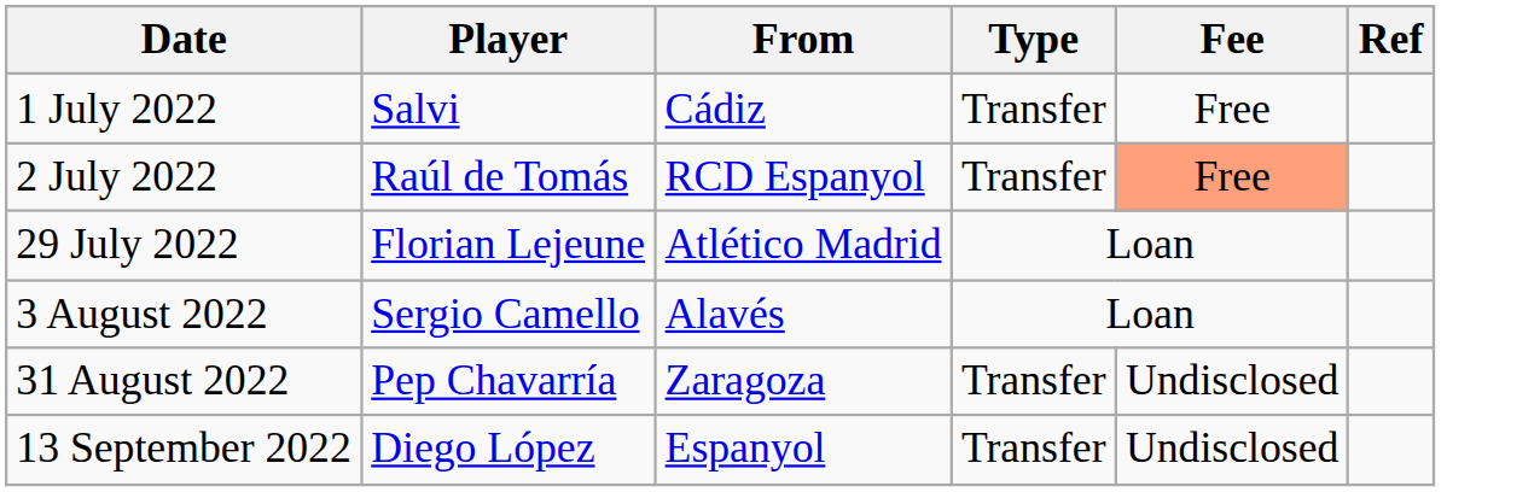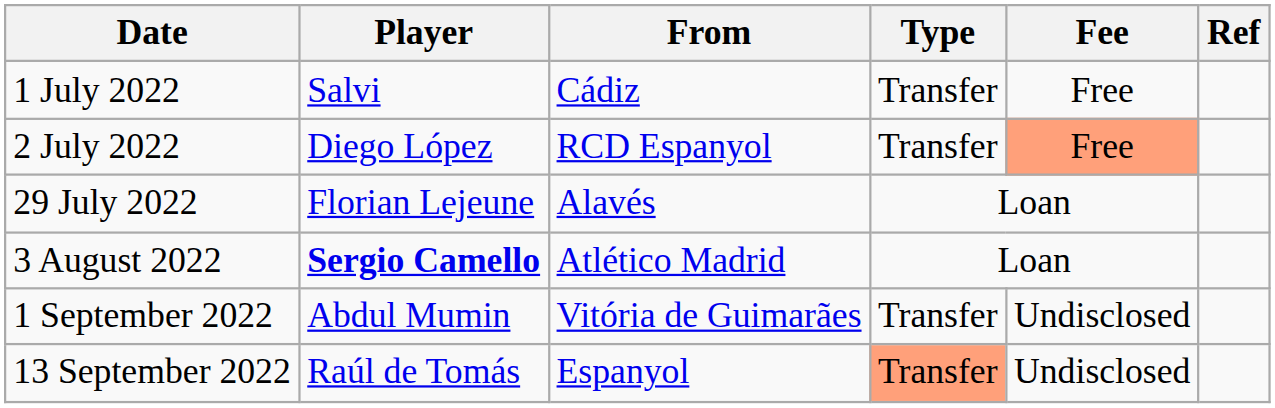2 July 2022 | Player: Raúl de Tomás -> Diego López
29 July 2022 | From: Atlético Madrid -> Alavés
3 August 2022 | Player: normal -> bold
3 August 2022 | From: Alavés -> Atlético Madrid
- row: 31 August 2022 | Pep Chavarría | Zaragoza | Transfer | Undisclosed
+ row: 1 September 2022 | Abdul Mumin | Vitória de Guimarães | Transfer | Undisclosed
13 September 2022 | Player: Diego López -> Raúl de Tomás
13 September 2022 | Type: no background -> lightsalmon background
